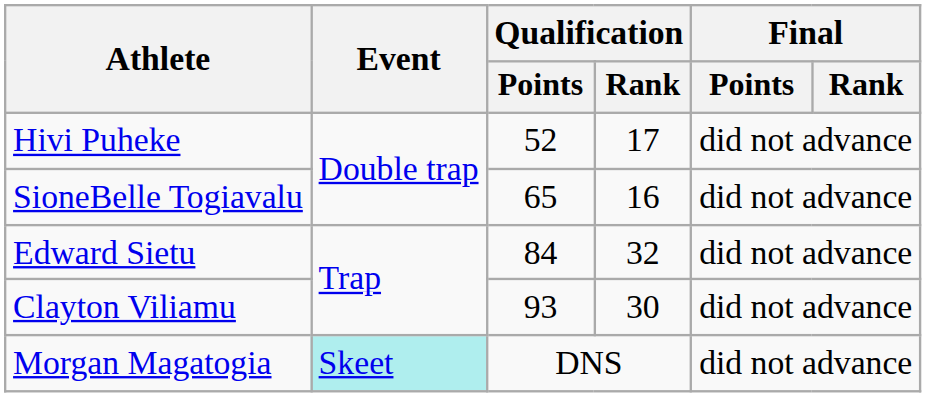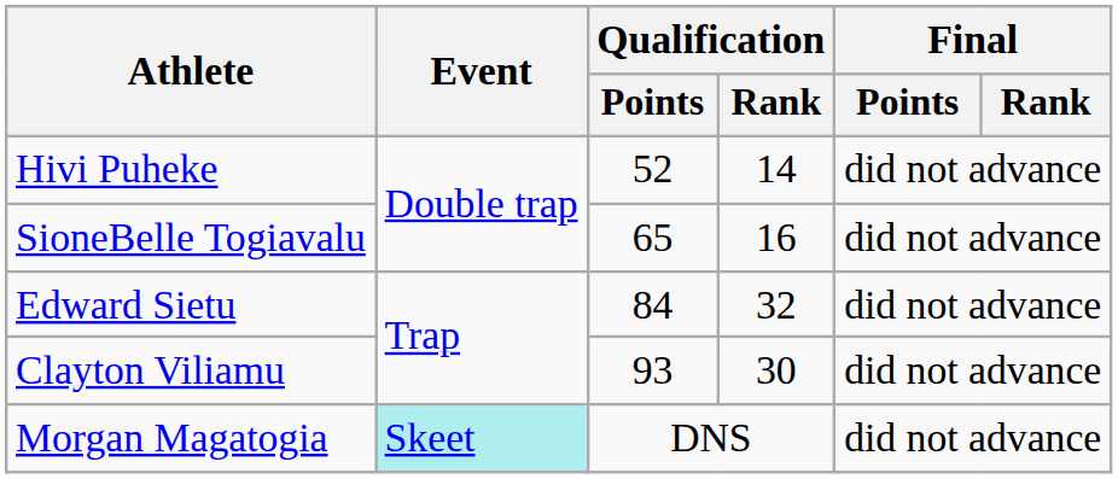Hivi Puheke | Qualification / Rank: 17 -> 14
